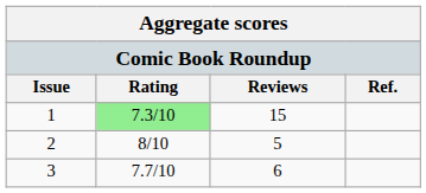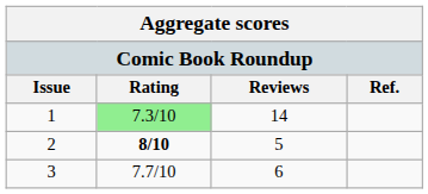1 | Reviews: 15 -> 14
2 | Rating: normal -> bold
